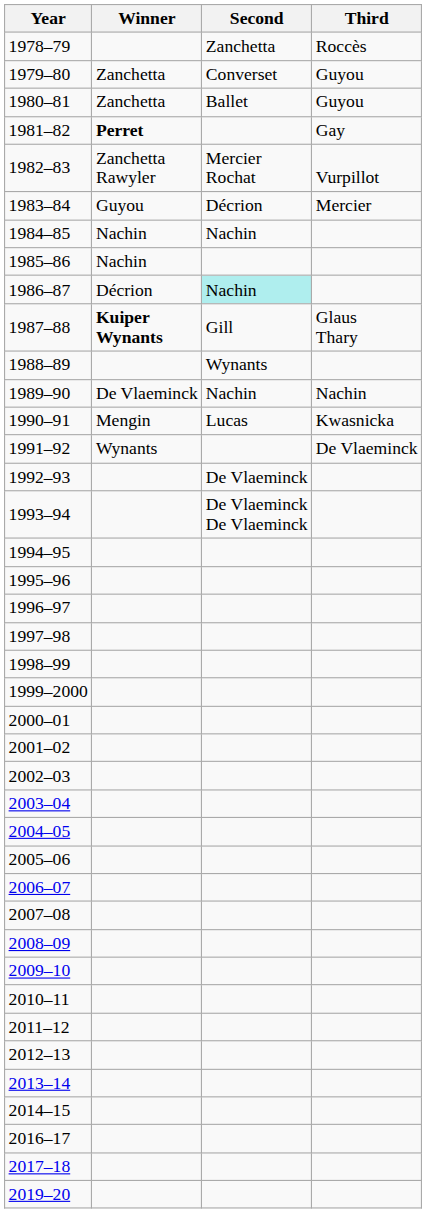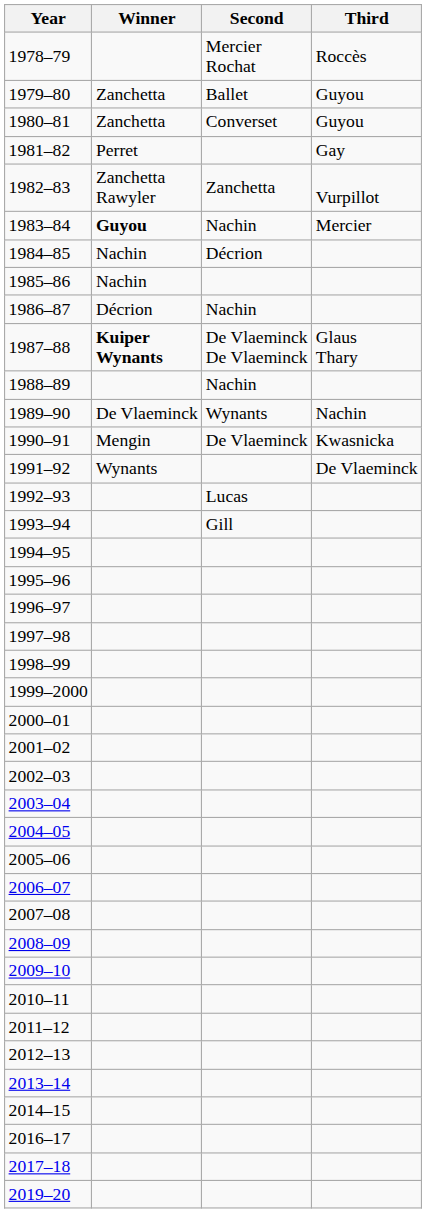1978–79 | Second: Zanchetta -> Mercier Rochat
1979–80 | Second: Converset -> Ballet
1980–81 | Second: Ballet -> Converset
1981–82 | Winner: bold -> normal
1982–83 | Second: Mercier Rochat -> Zanchetta
1983–84 | Winner: normal -> bold
1983–84 | Second: Décrion -> Nachin
1984–85 | Second: Nachin -> Décrion
1986–87 | Second: paleturquoise background -> no background
1987–88 | Second: Gill -> De Vlaeminck De Vlaeminck
1988–89 | Second: Wynants -> Nachin
1989–90 | Second: Nachin -> Wynants
1990–91 | Second: Lucas -> De Vlaeminck
1992–93 | Second: De Vlaeminck -> Lucas
1993–94 | Second: De Vlaeminck De Vlaeminck -> Gill
